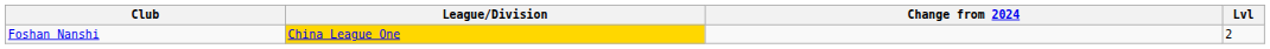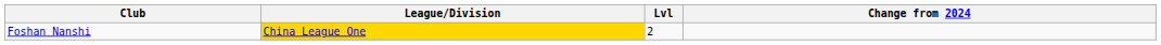columns swapped: Lvl <-> Change from 2024
